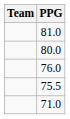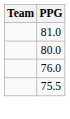- row: 71.0
